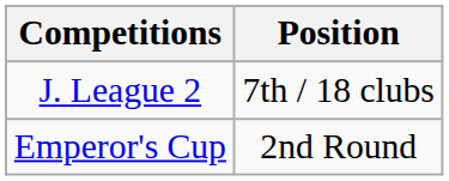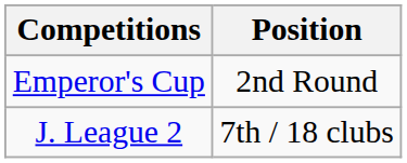rows swapped: J. League 2 <-> Emperor's Cup
